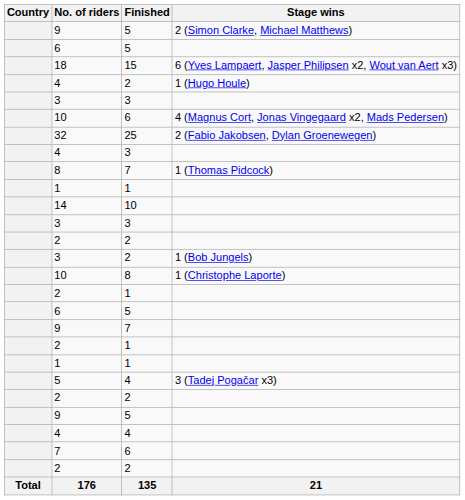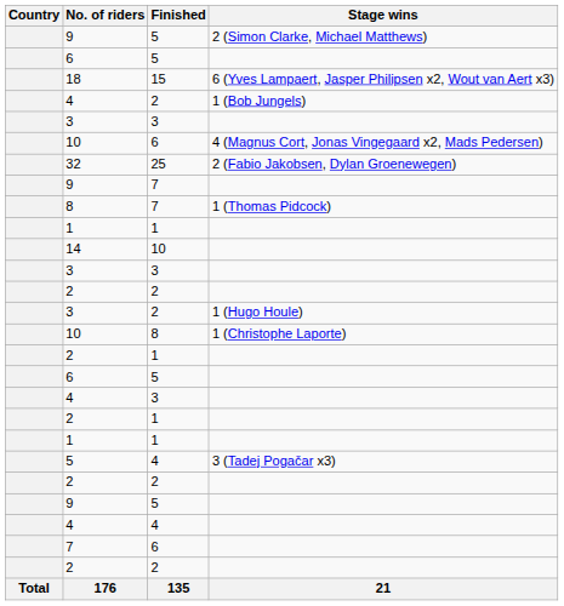4 / 2 | Stage wins: 1 (Hugo Houle) -> 1 (Bob Jungels)
rows swapped: 9 / 7 <-> 4 / 3
3 / 2 | Stage wins: 1 (Bob Jungels) -> 1 (Hugo Houle)
